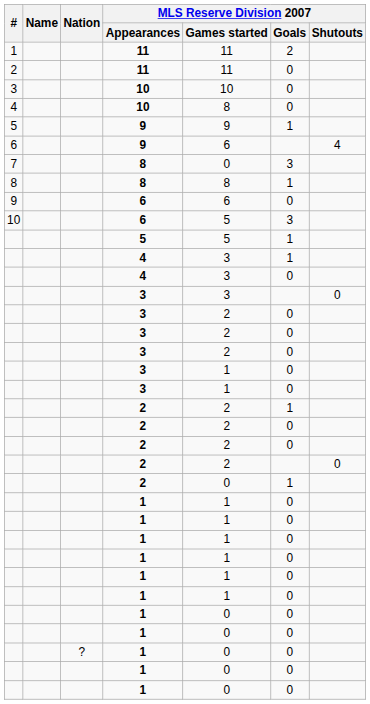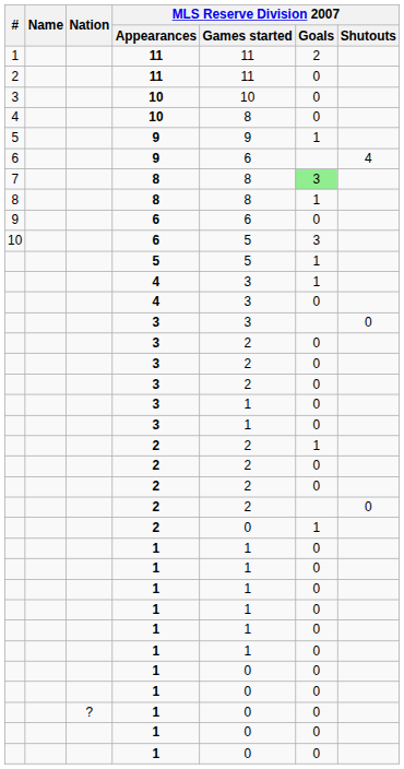7 | MLS Reserve Division 2007 / Games started: 0 -> 8
7 | MLS Reserve Division 2007 / Goals: no background -> lightgreen background
